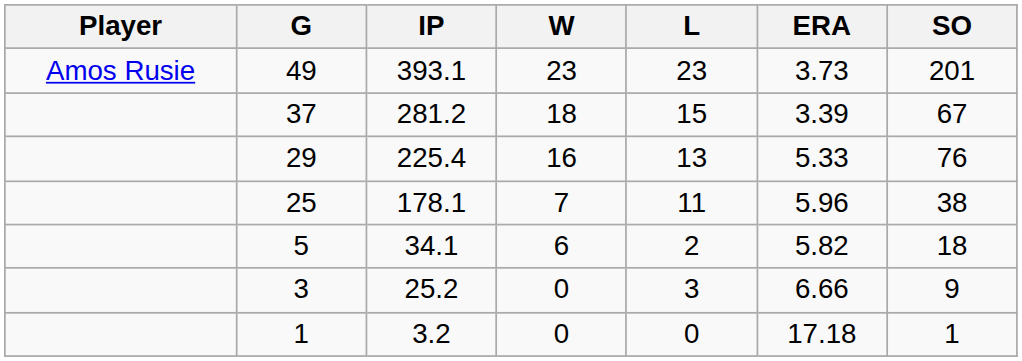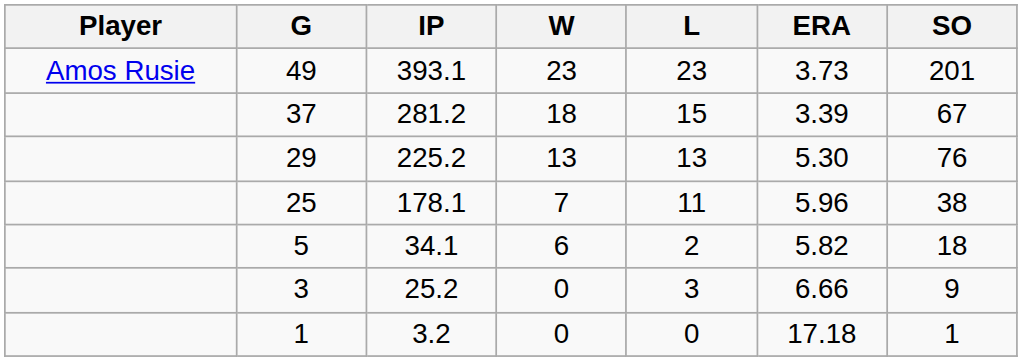29 | IP: 225.4 -> 225.2
29 | W: 16 -> 13
29 | ERA: 5.33 -> 5.30
